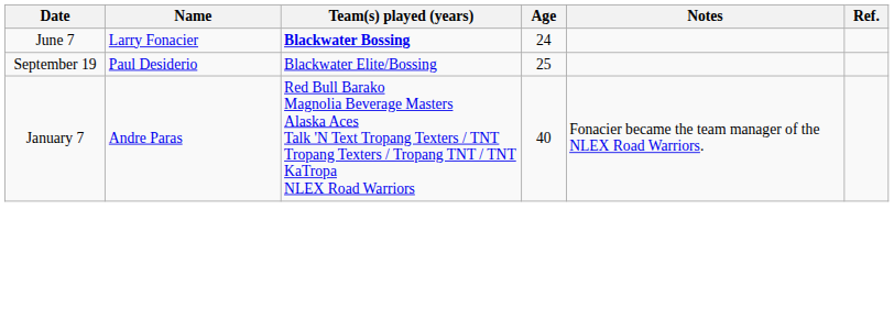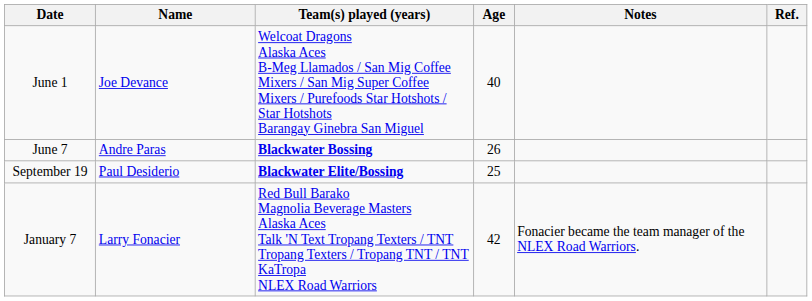+ row: June 1 | Joe Devance | Welcoat Dragons Alaska Aces B-Meg Llamados / San Mig Coffee Mixers / San Mig Super Coffee Mixers / Purefoods Star Hotshots / Star Hotshots Barangay Ginebra San Miguel | 40
June 7 | Name: Larry Fonacier -> Andre Paras
June 7 | Age: 24 -> 26
September 19 | Team(s) played (years): normal -> bold
January 7 | Name: Andre Paras -> Larry Fonacier
January 7 | Age: 40 -> 42
